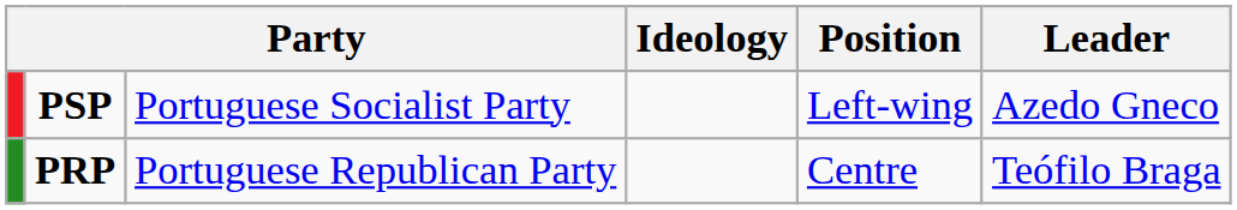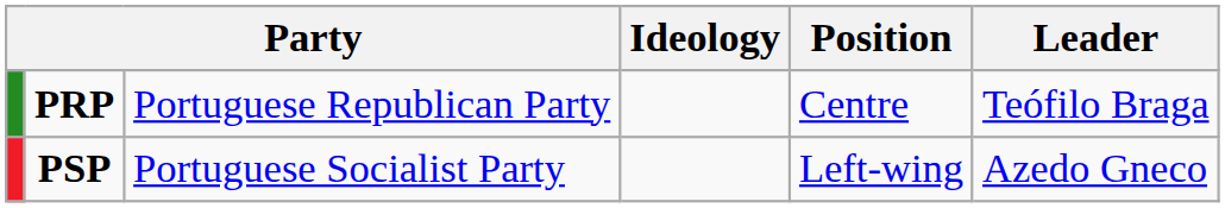rows swapped: PRP <-> PSP
